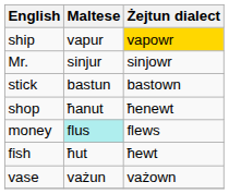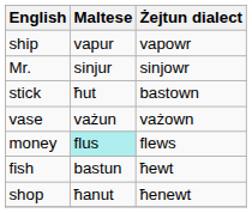ship | Żejtun dialect: gold background -> no background
stick | Maltese: bastun -> ħut
rows swapped: vase <-> shop
fish | Maltese: ħut -> bastun
